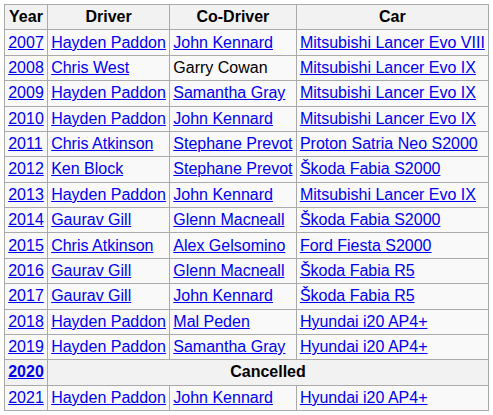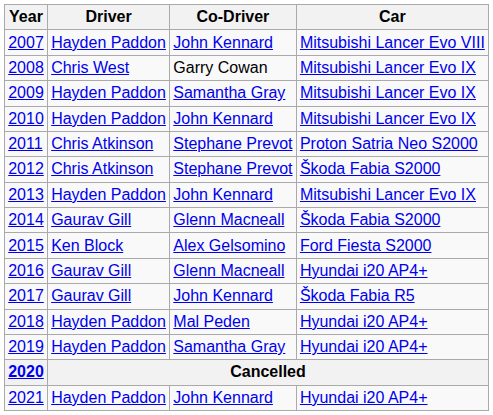2012 | Driver: Ken Block -> Chris Atkinson
2015 | Driver: Chris Atkinson -> Ken Block
2016 | Car: Škoda Fabia R5 -> Hyundai i20 AP4+
